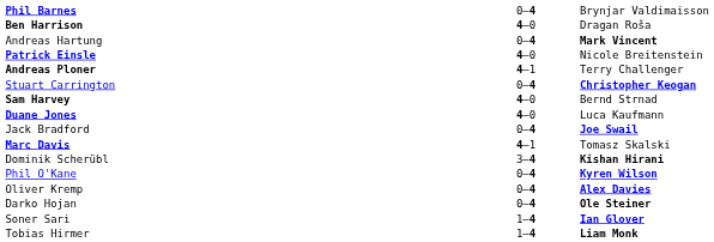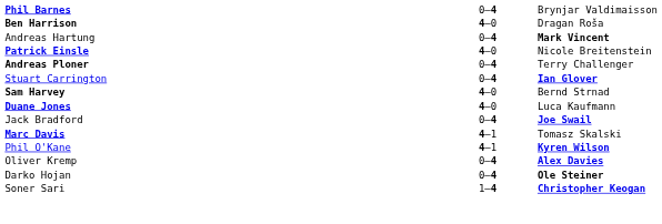Andreas Ploner | column 2: 4–1 -> 0–4
Stuart Carrington | column 3: Christopher Keogan -> Ian Glover
- row: Dominik Scherübl | 3–4 | Kishan Hirani
Phil O'Kane | column 2: 0–4 -> 4–1
Soner Sari | column 3: Ian Glover -> Christopher Keogan
- row: Tobias Hirmer | 1–4 | Liam Monk
